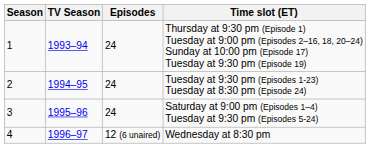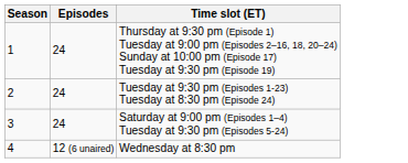- column: TV Season | 1993–94 | 1994–95 | 1995–96 | 1996–97
